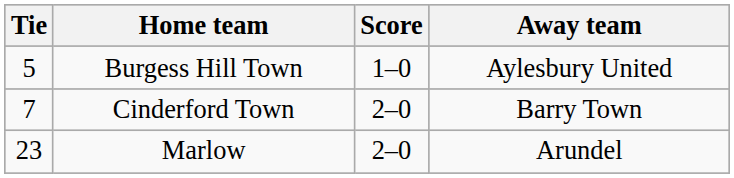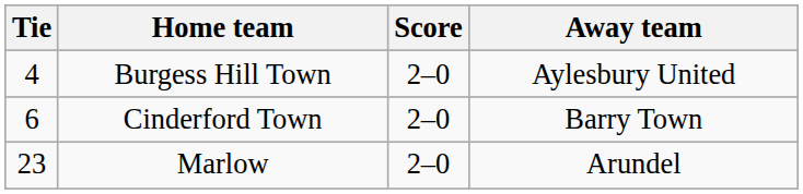Burgess Hill Town | Tie: 5 -> 4
Burgess Hill Town | Score: 1–0 -> 2–0
Cinderford Town | Tie: 7 -> 6
